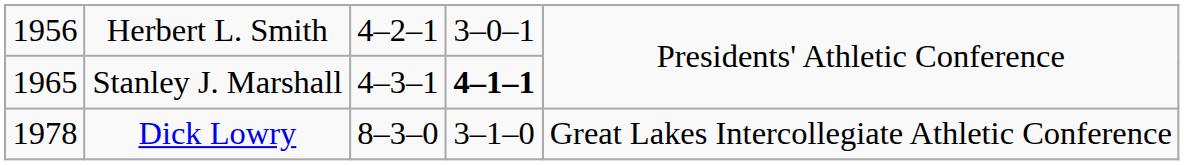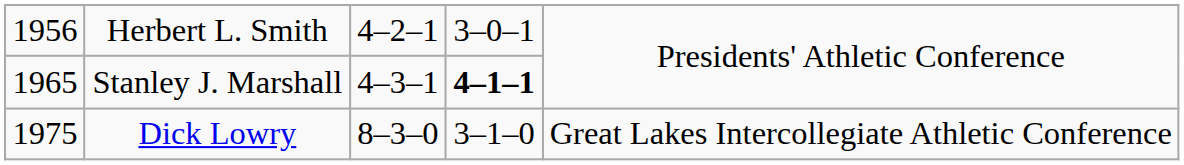Dick Lowry | column 1: 1978 -> 1975
